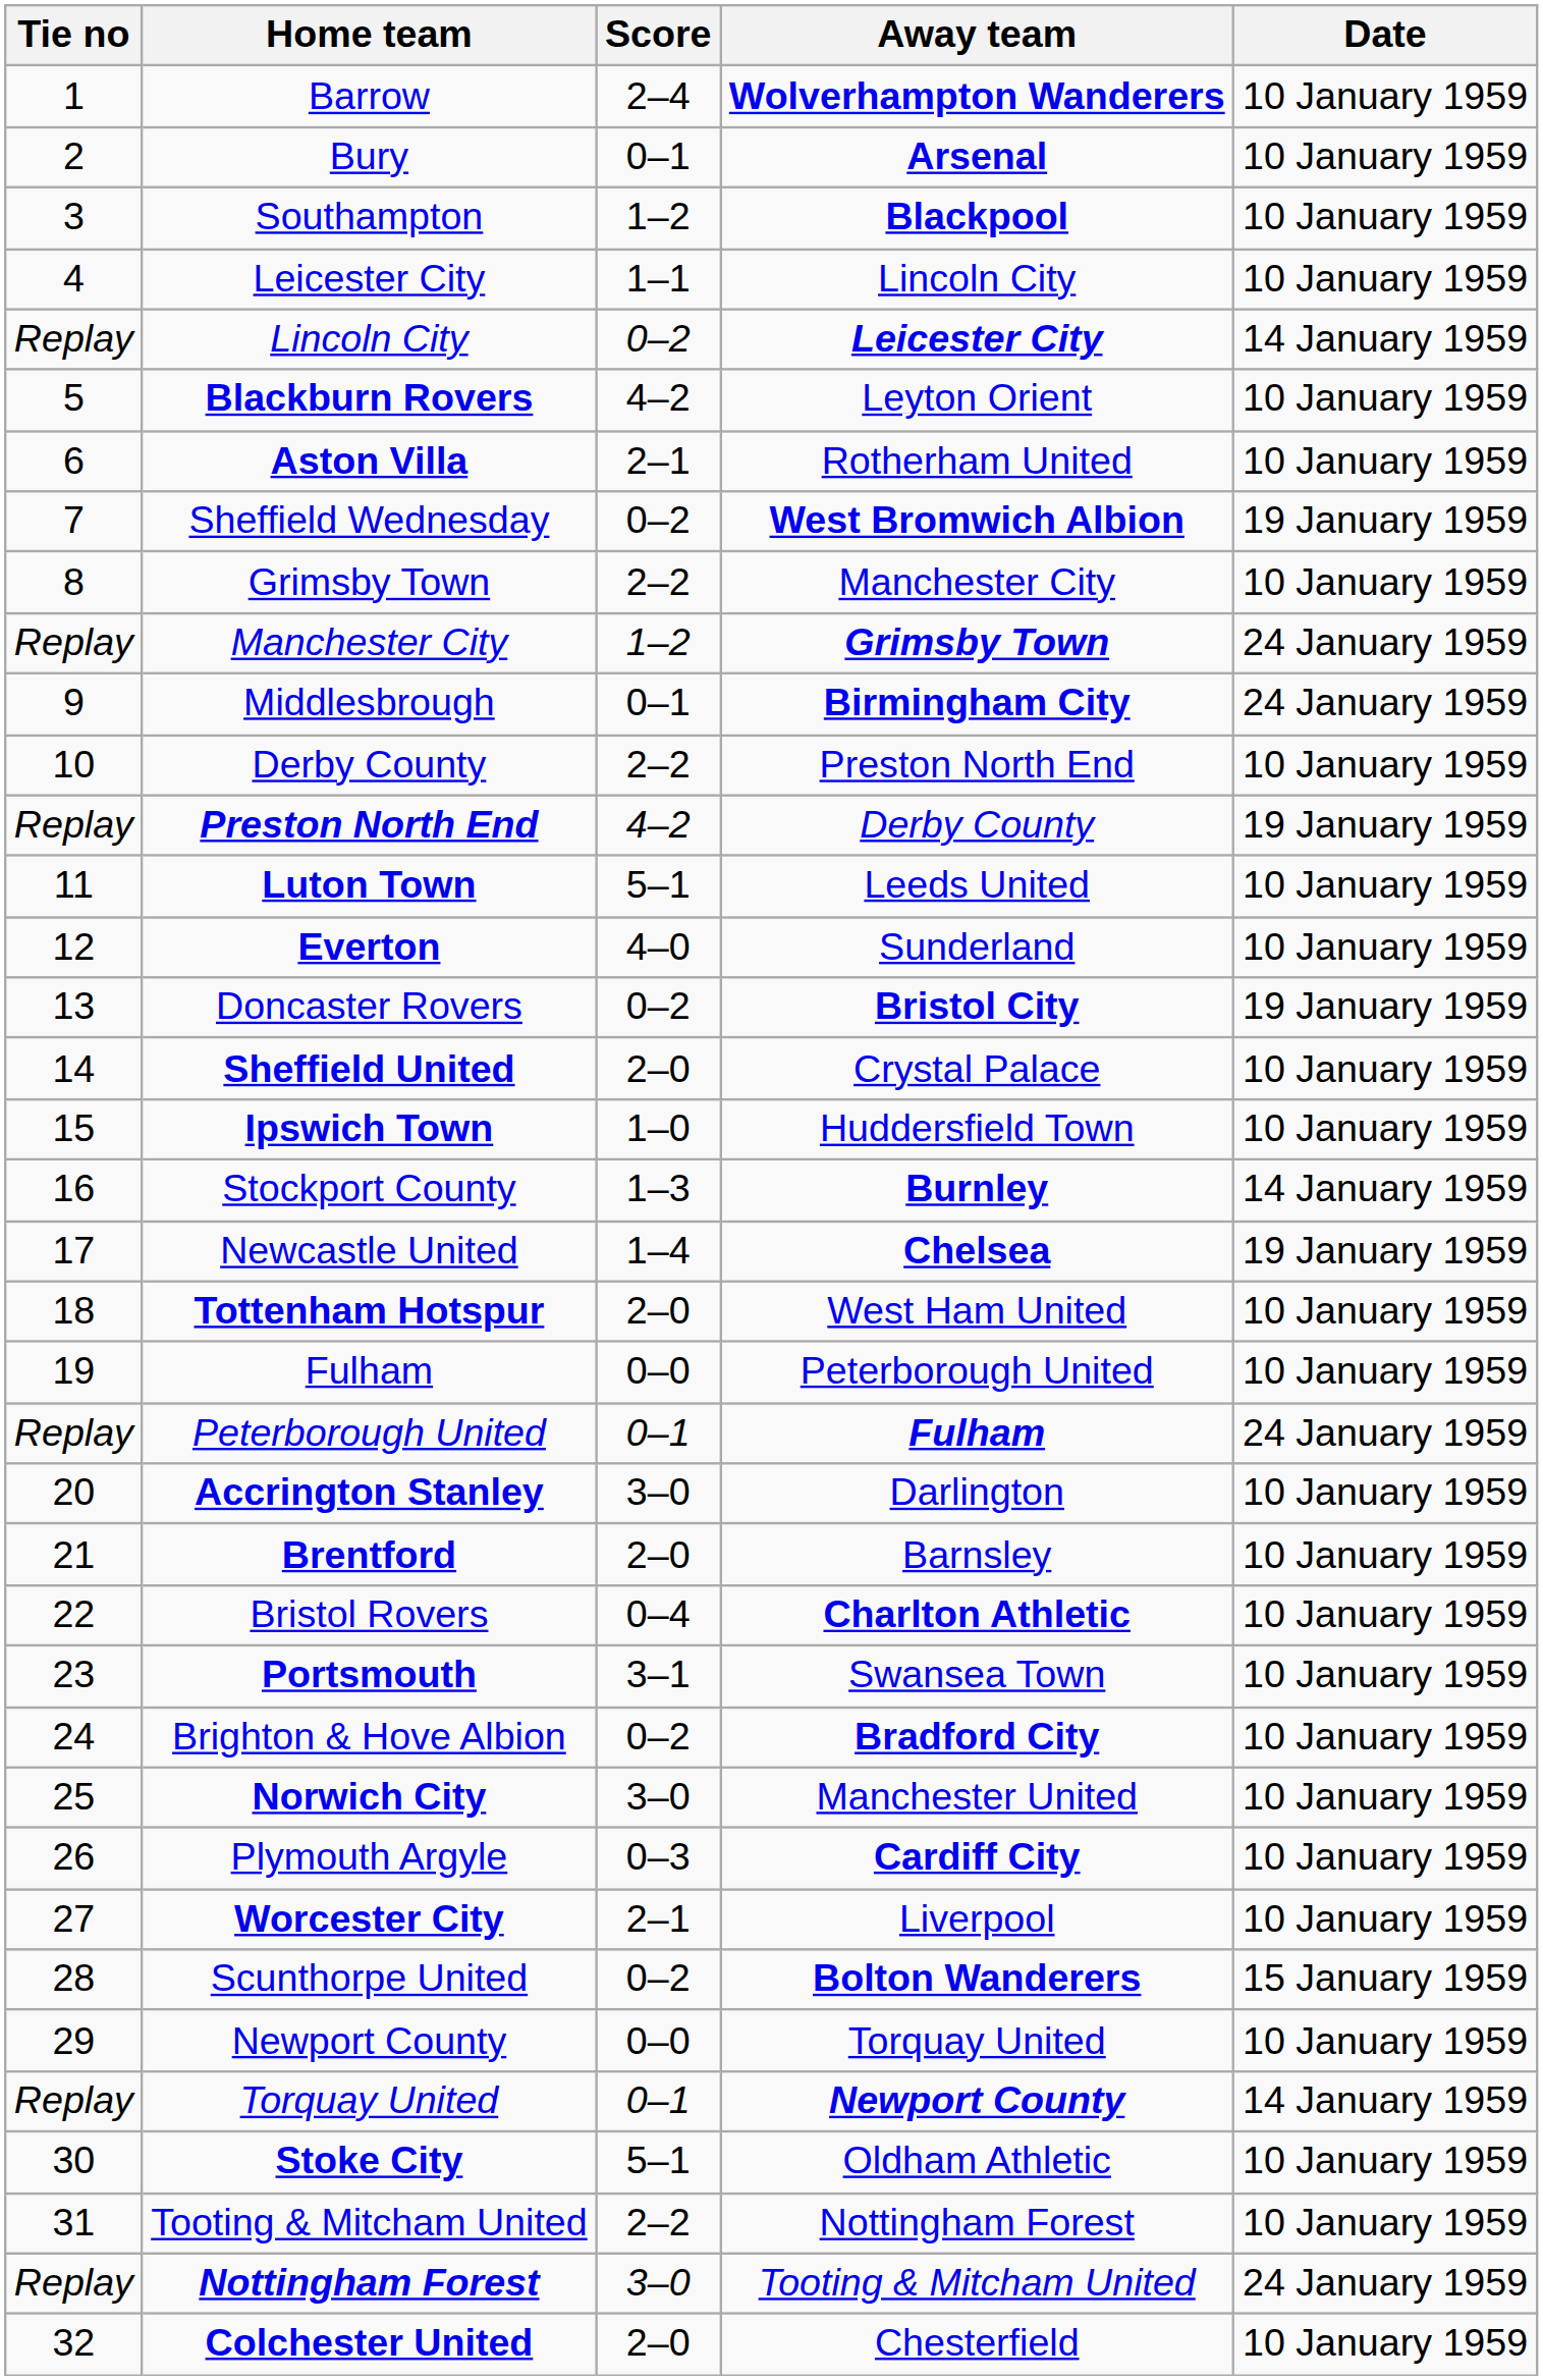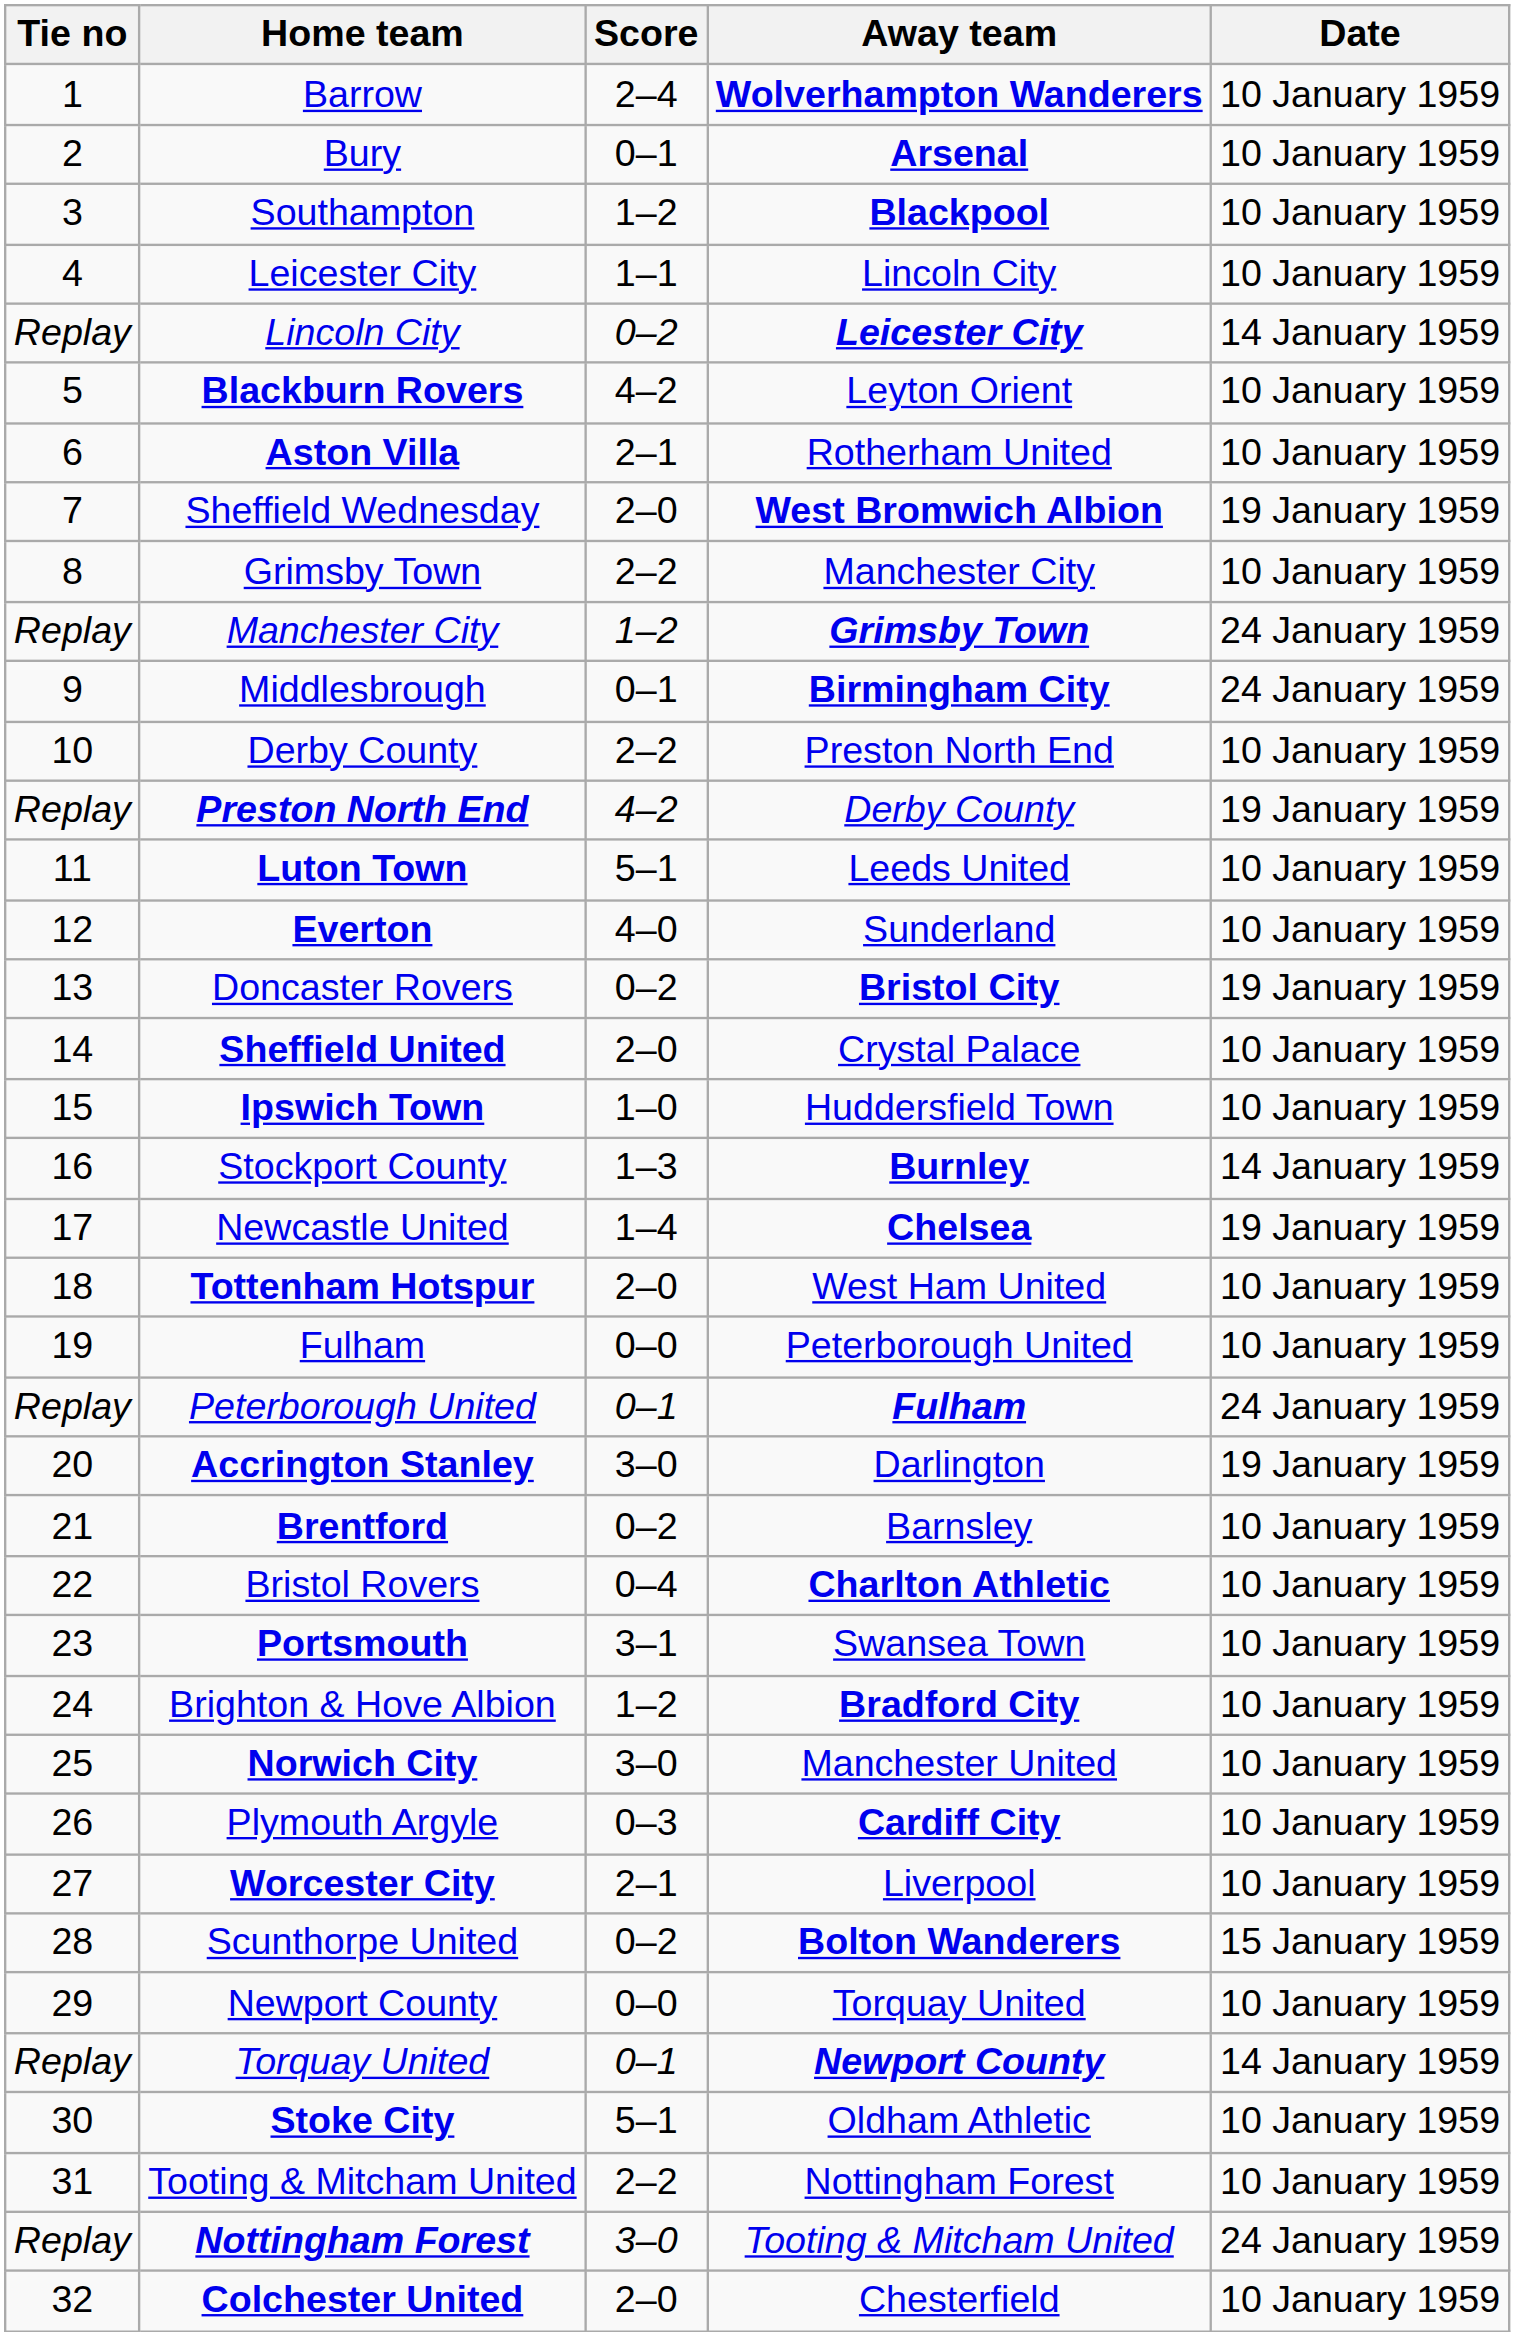Sheffield Wednesday | Score: 0–2 -> 2–0
Accrington Stanley | Date: 10 January 1959 -> 19 January 1959
Brentford | Score: 2–0 -> 0–2
Brighton & Hove Albion | Score: 0–2 -> 1–2
